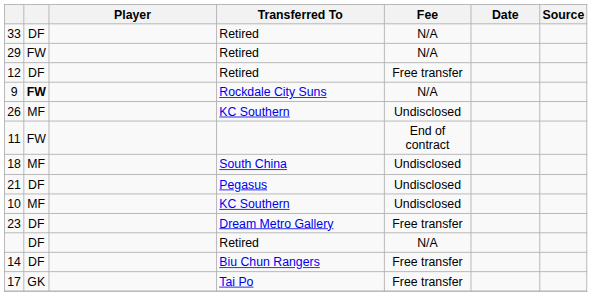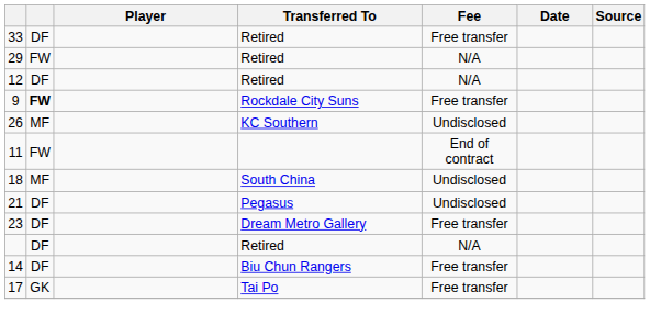33 | Fee: N/A -> Free transfer
12 | Fee: Free transfer -> N/A
9 | Fee: N/A -> Free transfer
- row: 10 | MF | KC Southern | Undisclosed
